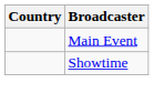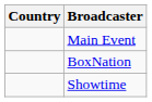+ row: BoxNation
